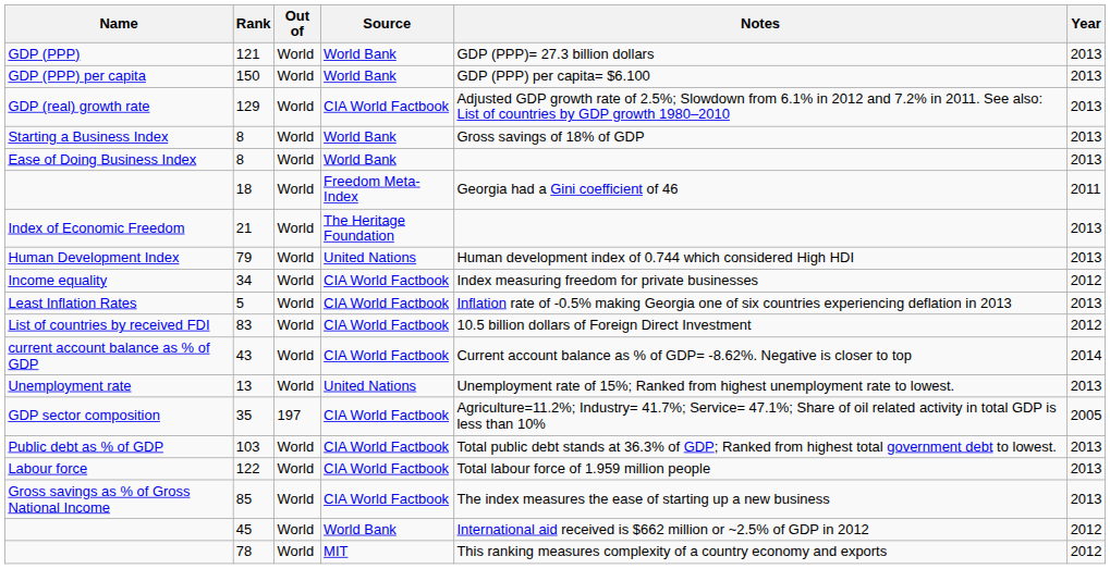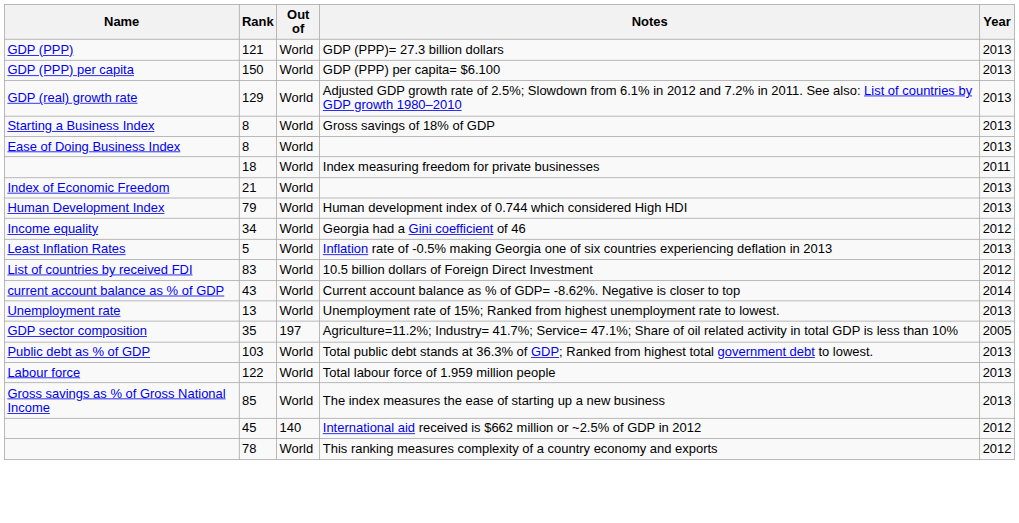- column: Source | World Bank | World Bank | CIA World Factbook | World Bank | World Bank | Freedom Meta-Index | The Heritage Foundation | United Nations | CIA World Factbook | CIA World Factbook | CIA World Factbook | CIA World Factbook | United Nations | CIA World Factbook | CIA World Factbook | CIA World Factbook | CIA World Factbook | World Bank | MIT
18 | Notes: Georgia had a Gini coefficient of 46 -> Index measuring freedom for private businesses
34 | Notes: Index measuring freedom for private businesses -> Georgia had a Gini coefficient of 46
45 | Out of: World -> 140
